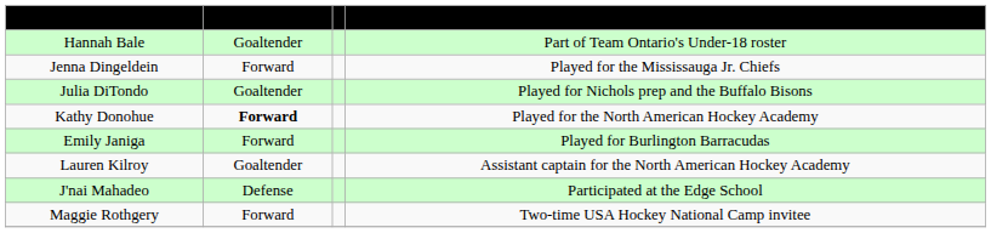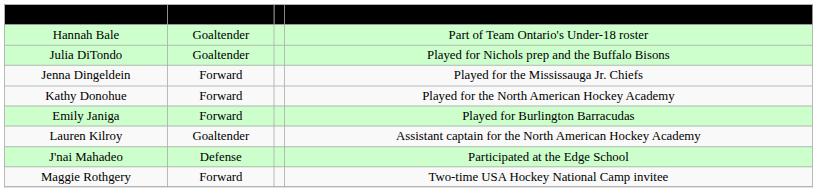rows swapped: Jenna Dingeldein <-> Julia DiTondo
Kathy Donohue | column 2: bold -> normal
